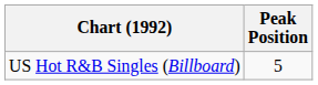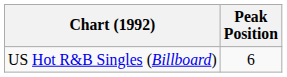US Hot R&B Singles (Billboard) | Peak Position: 5 -> 6
